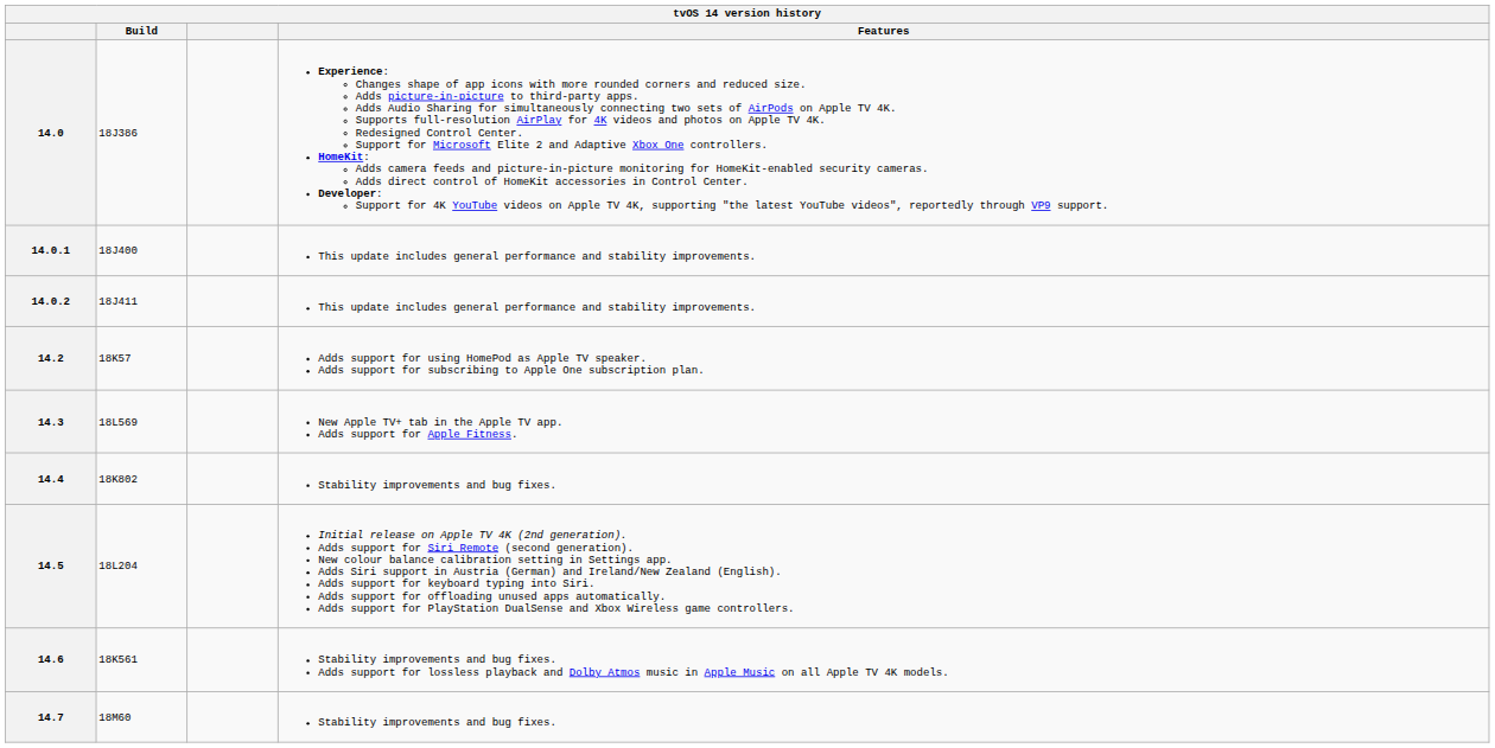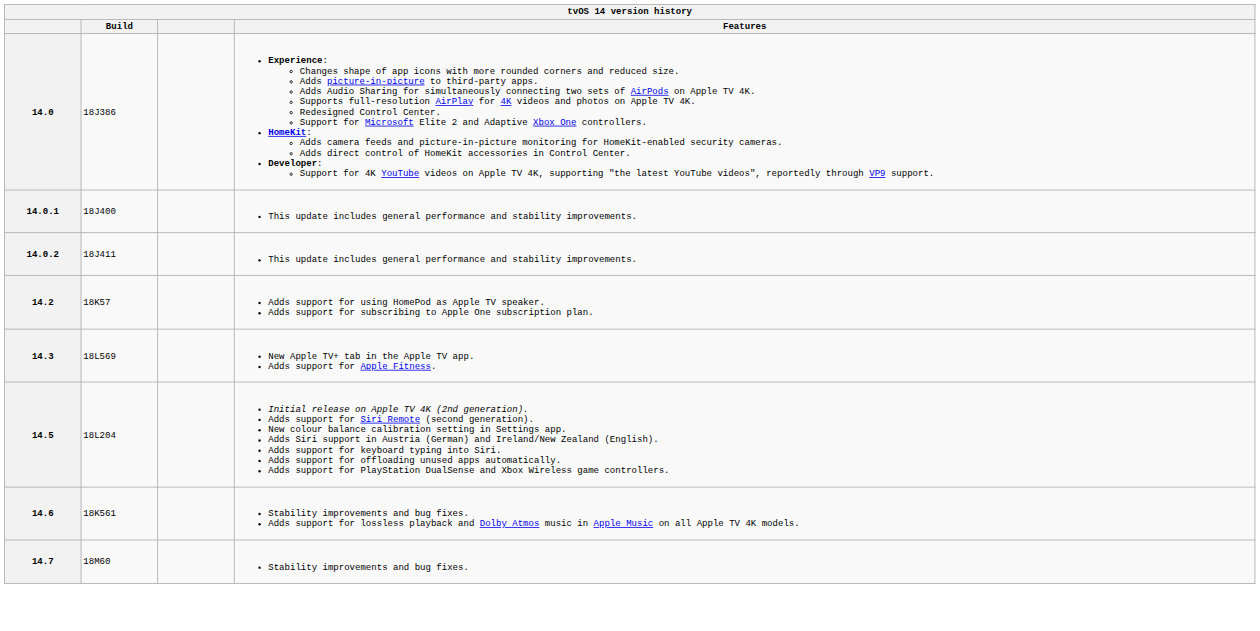- row: 14.4 | 18K802 | Stability improvements and bug fixes.
